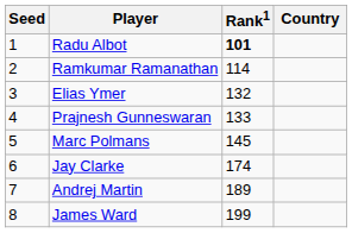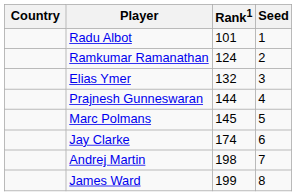columns swapped: Country <-> Seed
Radu Albot | Rank1: bold -> normal
Ramkumar Ramanathan | Rank1: 114 -> 124
Prajnesh Gunneswaran | Rank1: 133 -> 144
Andrej Martin | Rank1: 189 -> 198
